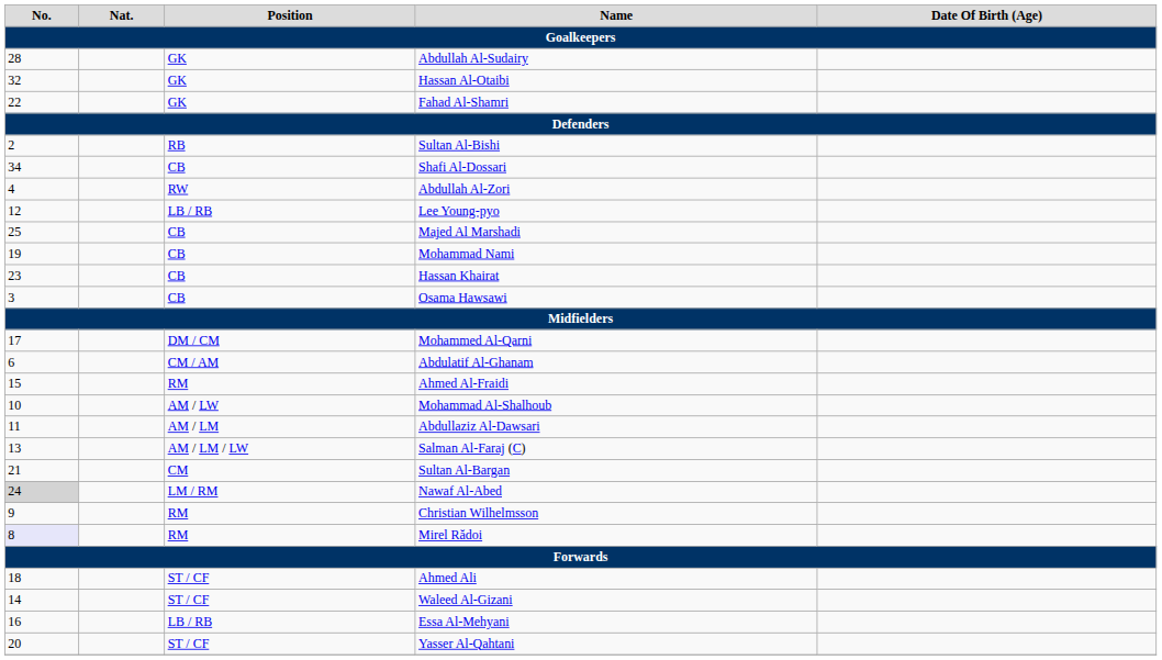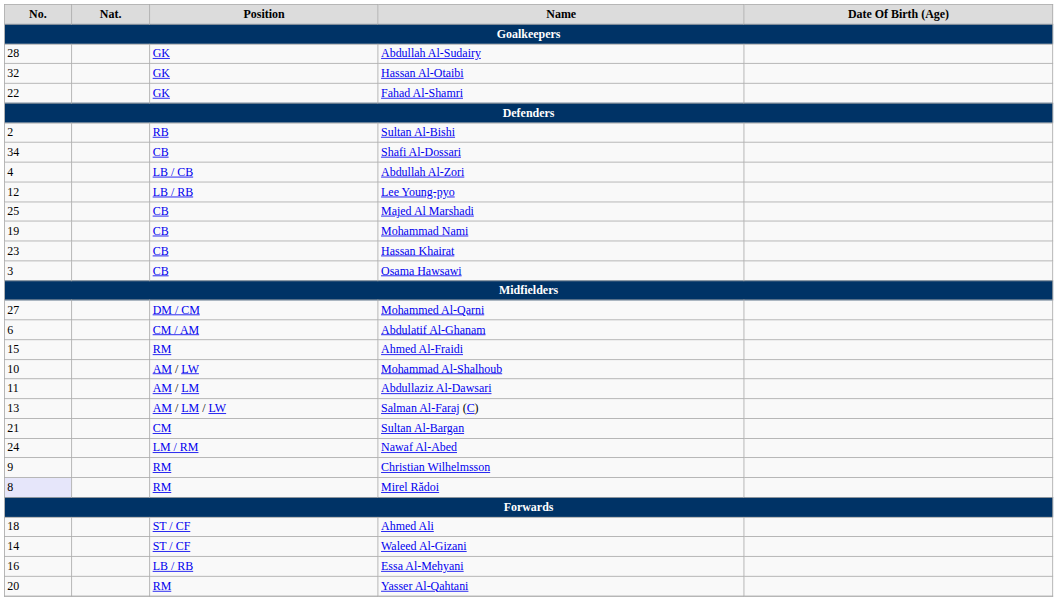Abdullah Al-Zori | Position: RW -> LB / CB
Mohammed Al-Qarni | No.: 17 -> 27
Nawaf Al-Abed | No.: lightgrey background -> no background
Yasser Al-Qahtani | Position: ST / CF -> RM
